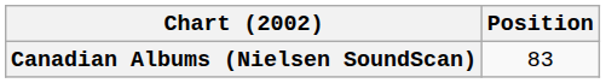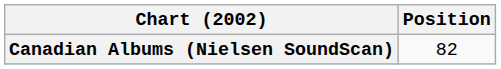Canadian Albums (Nielsen SoundScan) | Position: 83 -> 82
